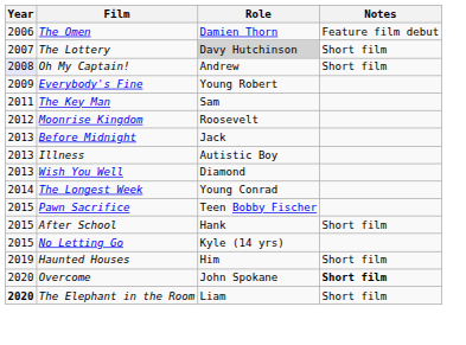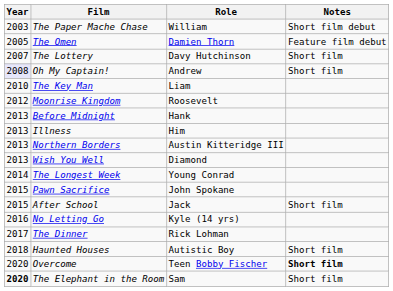+ row: 2003 | The Paper Mache Chase | William | Short film debut
The Omen | Year: 2006 -> 2005
The Lottery | Role: lightgrey background -> no background
- row: 2009 | Everybody's Fine | Young Robert
The Key Man | Year: 2011 -> 2010
The Key Man | Role: Sam -> Liam
Before Midnight | Role: Jack -> Hank
Illness | Role: Autistic Boy -> Him
+ row: 2013 | Northern Borders | Austin Kitteridge III
Pawn Sacrifice | Role: Teen Bobby Fischer -> John Spokane
After School | Role: Hank -> Jack
No Letting Go | Year: 2015 -> 2016
+ row: 2017 | The Dinner | Rick Lohman
Haunted Houses | Year: 2019 -> 2018
Haunted Houses | Role: Him -> Autistic Boy
Overcome | Role: John Spokane -> Teen Bobby Fischer
The Elephant in the Room | Role: Liam -> Sam
